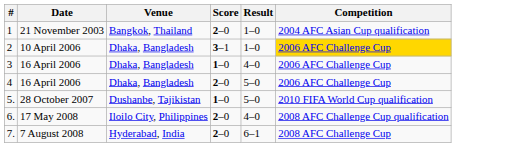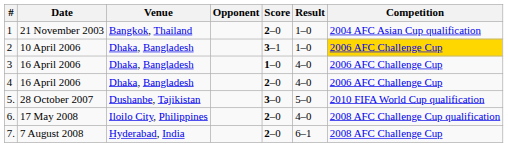+ column: Opponent
4 | Result: 5–0 -> 4–0
5. | Score: 1–0 -> 3–0
